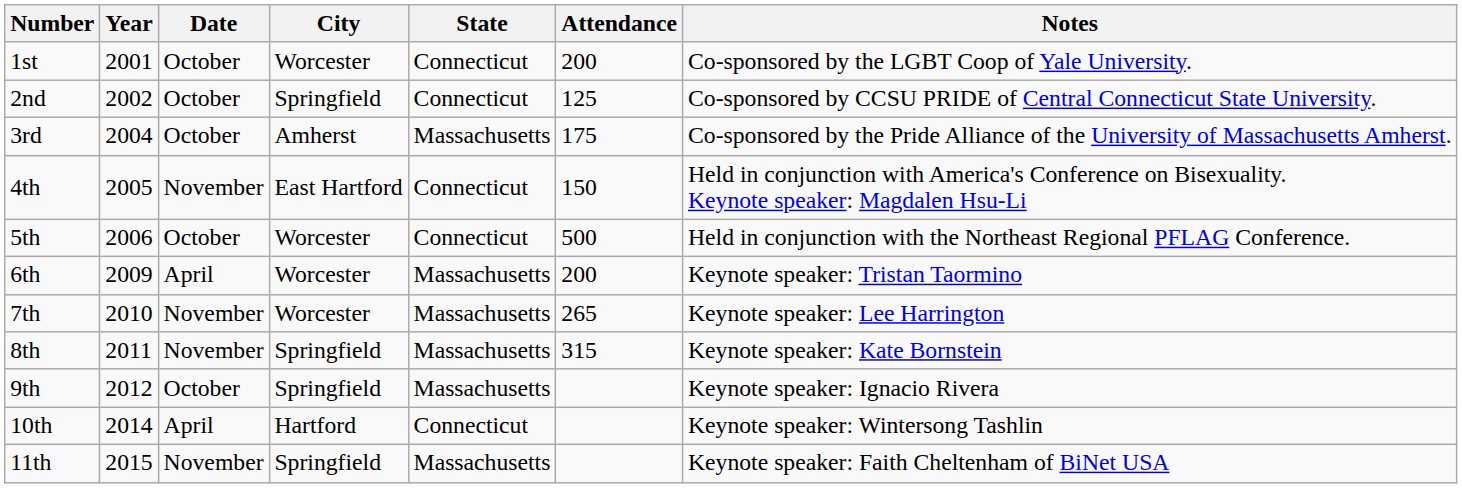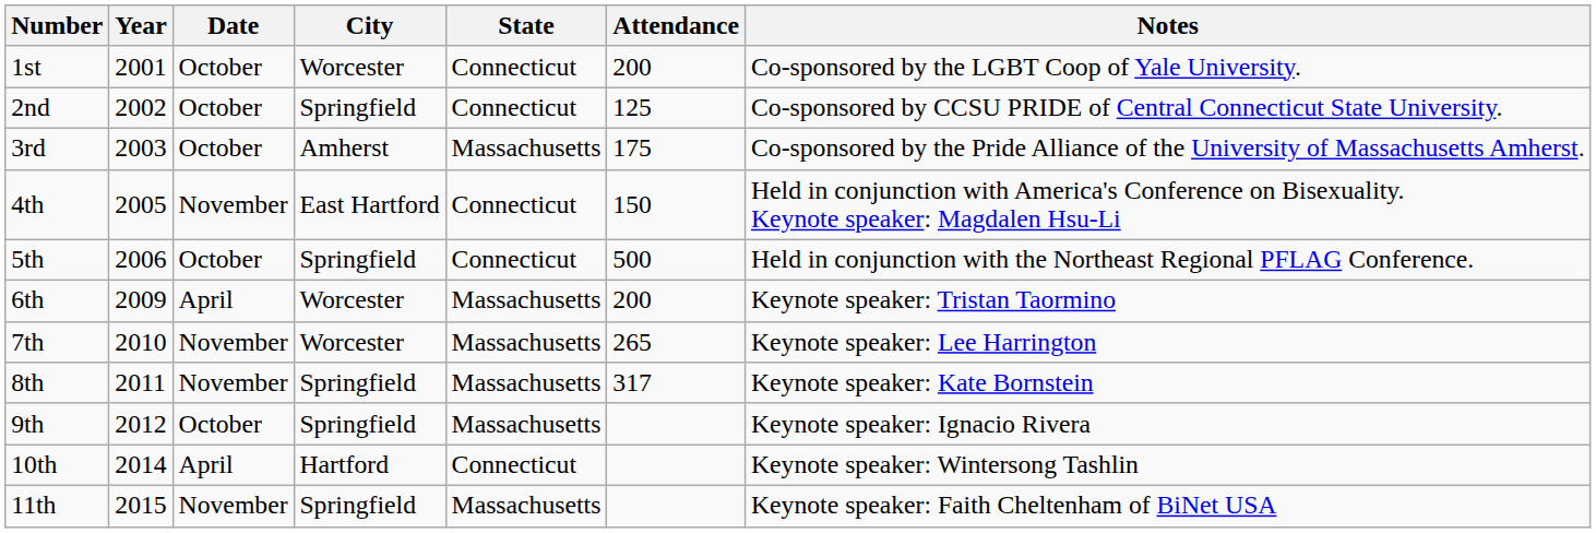3rd | Year: 2004 -> 2003
5th | City: Worcester -> Springfield
8th | Attendance: 315 -> 317
